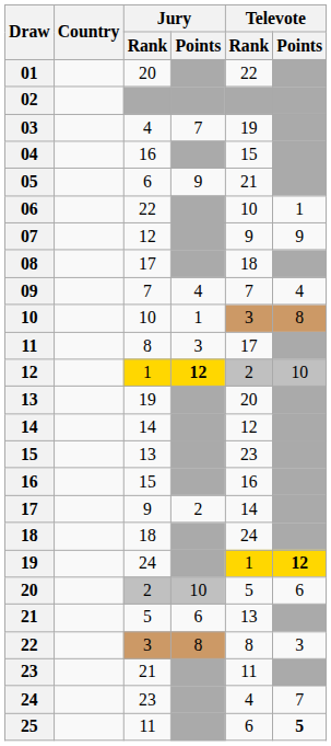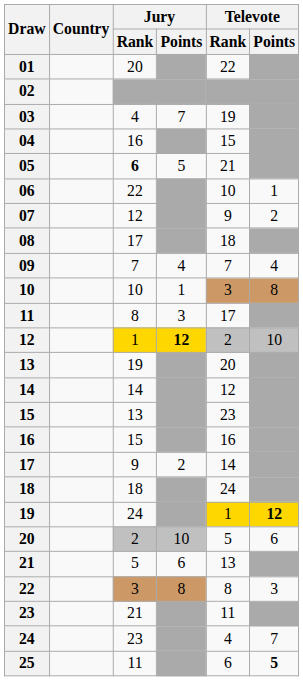05 | Jury / Rank: normal -> bold
05 | Jury / Points: 9 -> 5
07 | Televote / Points: 9 -> 2
